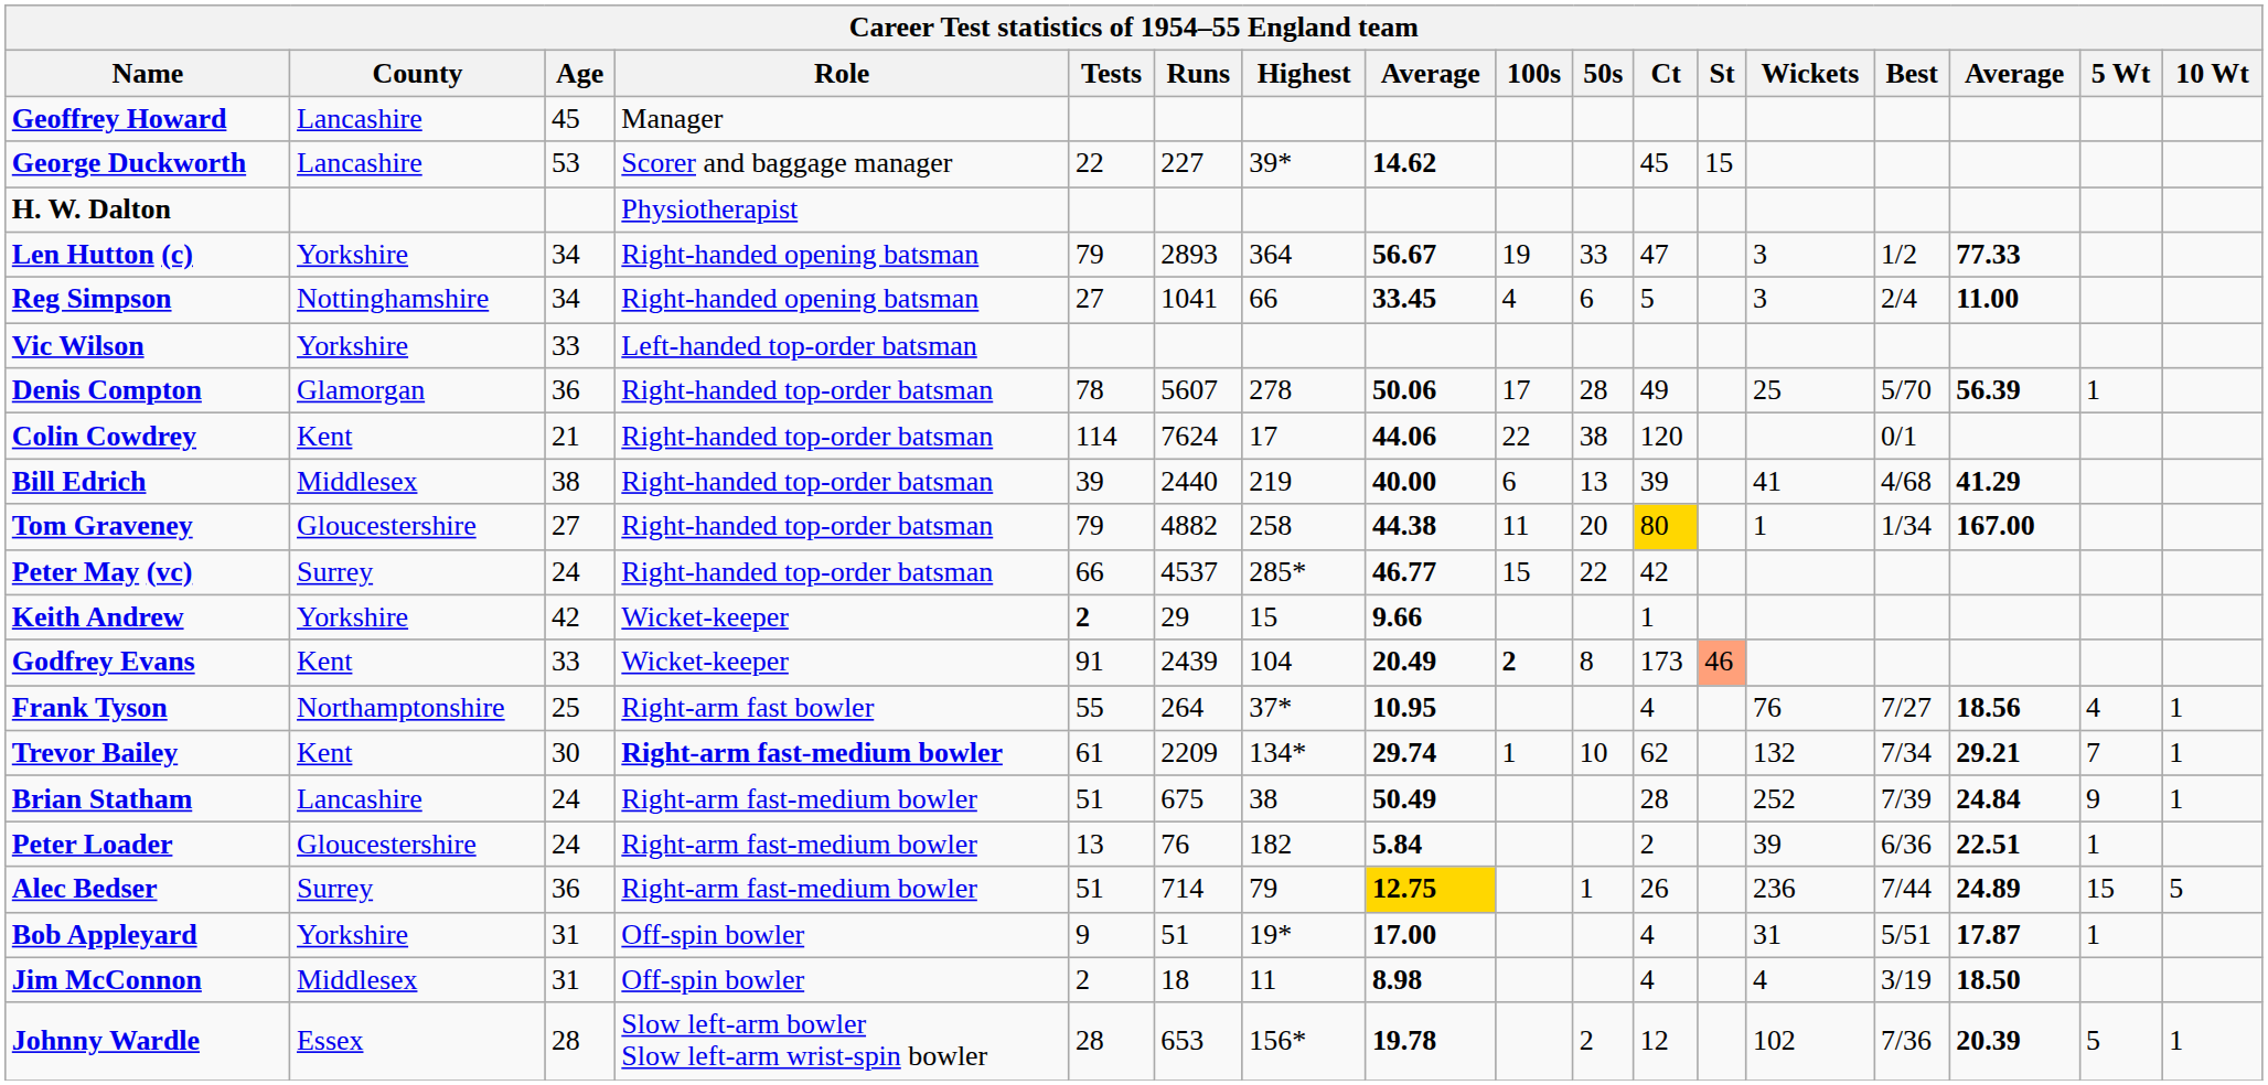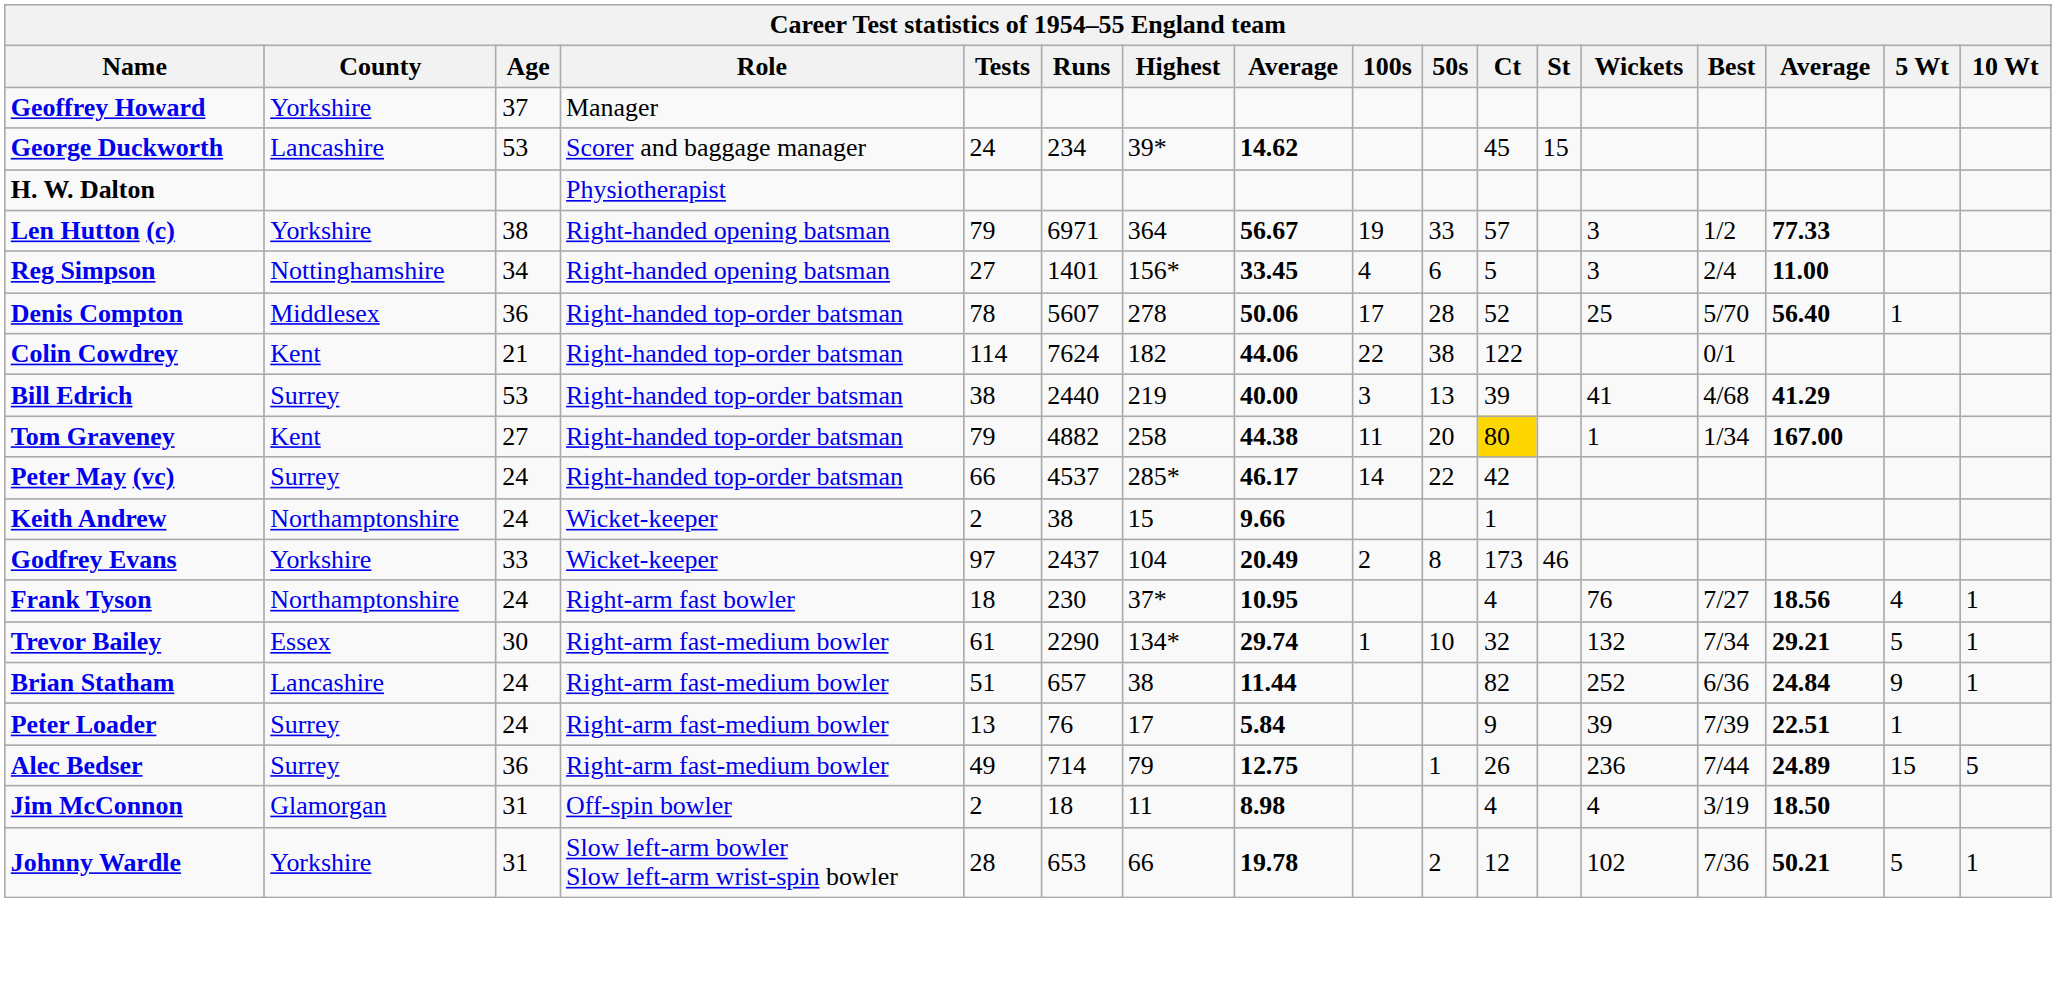Geoffrey Howard | County: Lancashire -> Yorkshire
Geoffrey Howard | Age: 45 -> 37
George Duckworth | Tests: 22 -> 24
George Duckworth | Runs: 227 -> 234
Len Hutton (c) | Age: 34 -> 38
Len Hutton (c) | Runs: 2893 -> 6971
Len Hutton (c) | Ct: 47 -> 57
Reg Simpson | Runs: 1041 -> 1401
Reg Simpson | Highest: 66 -> 156*
- row: Vic Wilson | Yorkshire | 33 | Left-handed top-order batsman
Denis Compton | County: Glamorgan -> Middlesex
Denis Compton | Ct: 49 -> 52
Denis Compton | column 15: 56.39 -> 56.40
Colin Cowdrey | Highest: 17 -> 182
Colin Cowdrey | Ct: 120 -> 122
Bill Edrich | County: Middlesex -> Surrey
Bill Edrich | Age: 38 -> 53
Bill Edrich | Tests: 39 -> 38
Bill Edrich | 100s: 6 -> 3
Tom Graveney | County: Gloucestershire -> Kent
Peter May (vc) | column 8: 46.77 -> 46.17
Peter May (vc) | 100s: 15 -> 14
Keith Andrew | County: Yorkshire -> Northamptonshire
Keith Andrew | Age: 42 -> 24
Keith Andrew | Tests: bold -> normal
Keith Andrew | Runs: 29 -> 38
Godfrey Evans | County: Kent -> Yorkshire
Godfrey Evans | Tests: 91 -> 97
Godfrey Evans | Runs: 2439 -> 2437
Godfrey Evans | 100s: bold -> normal
Godfrey Evans | St: lightsalmon background -> no background
Frank Tyson | Age: 25 -> 24
Frank Tyson | Tests: 55 -> 18
Frank Tyson | Runs: 264 -> 230
Trevor Bailey | County: Kent -> Essex
Trevor Bailey | Role: bold -> normal
Trevor Bailey | Runs: 2209 -> 2290
Trevor Bailey | Ct: 62 -> 32
Trevor Bailey | 5 Wt: 7 -> 5
Brian Statham | Runs: 675 -> 657
Brian Statham | column 8: 50.49 -> 11.44
Brian Statham | Ct: 28 -> 82
Brian Statham | Best: 7/39 -> 6/36
Peter Loader | County: Gloucestershire -> Surrey
Peter Loader | Highest: 182 -> 17
Peter Loader | Ct: 2 -> 9
Peter Loader | Best: 6/36 -> 7/39
Alec Bedser | Tests: 51 -> 49
Alec Bedser | column 8: gold background -> no background
- row: Bob Appleyard | Yorkshire | 31 | Off-spin bowler | 9 | 51 | 19* | 17.00 | 4 | 31 | 5/51 | 17.87 | 1
Jim McConnon | County: Middlesex -> Glamorgan
Johnny Wardle | County: Essex -> Yorkshire
Johnny Wardle | Age: 28 -> 31
Johnny Wardle | Highest: 156* -> 66
Johnny Wardle | column 15: 20.39 -> 50.21
